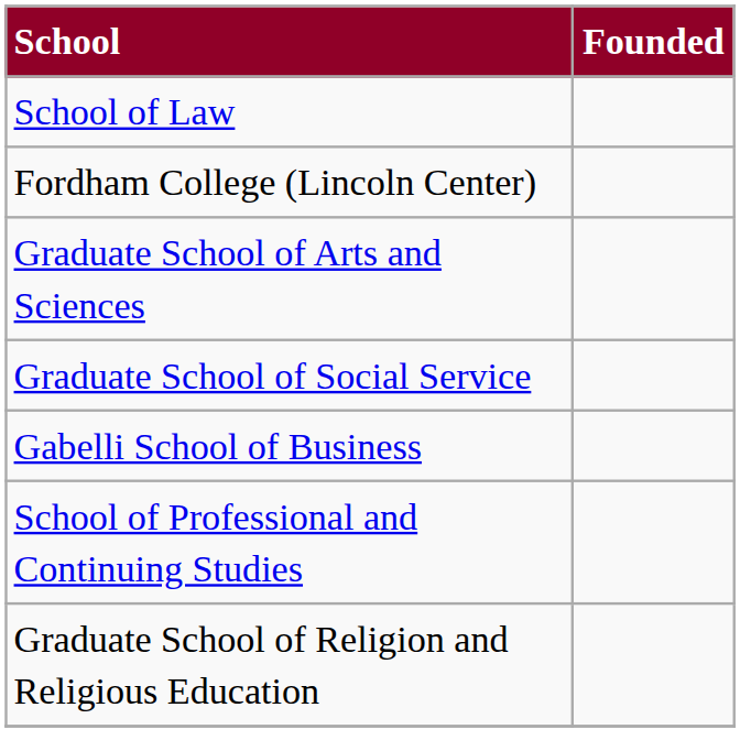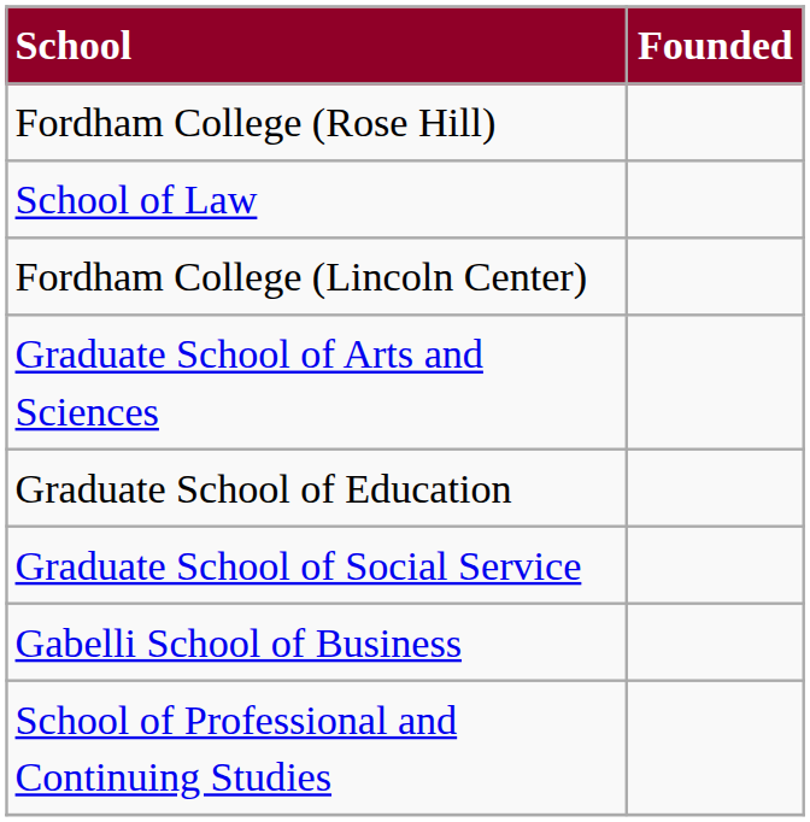+ row: Fordham College (Rose Hill)
+ row: Graduate School of Education
- row: Graduate School of Religion and Religious Education
